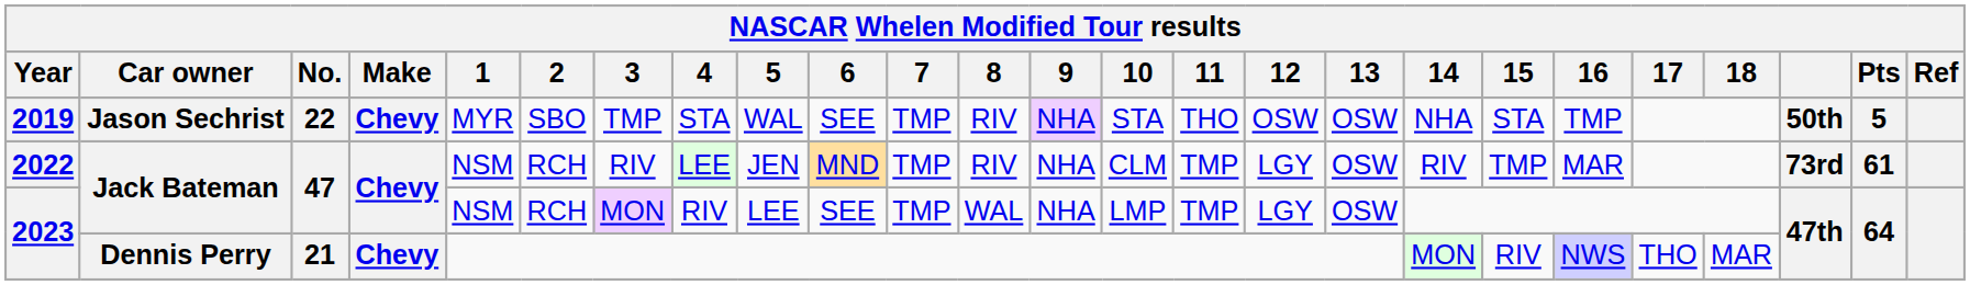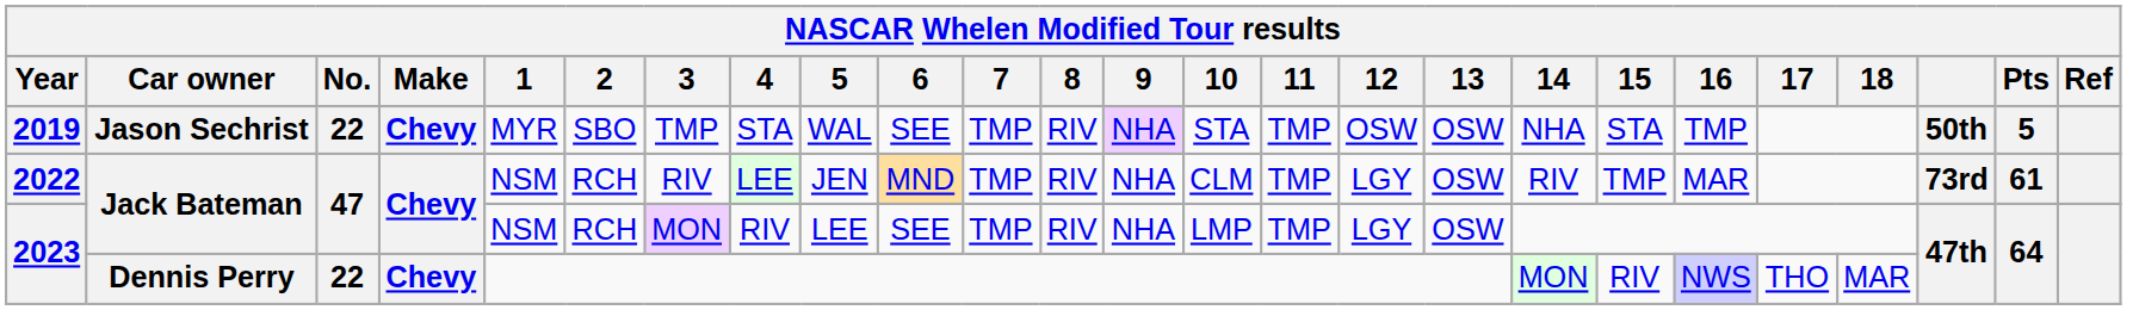2019 | 11: THO -> TMP
2023 / Jack Bateman | 8: WAL -> RIV
2023 / Dennis Perry | No.: 21 -> 22
